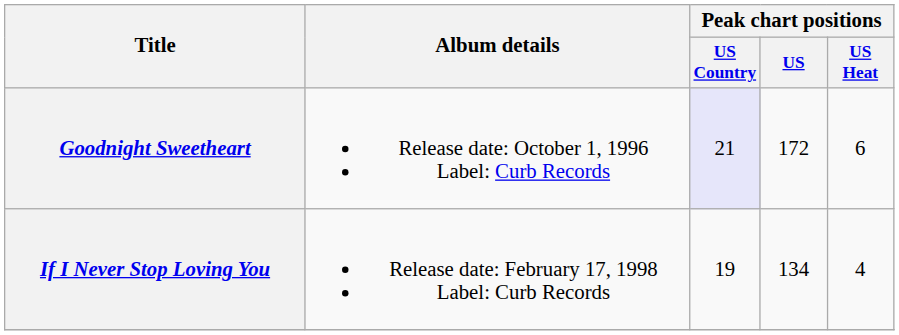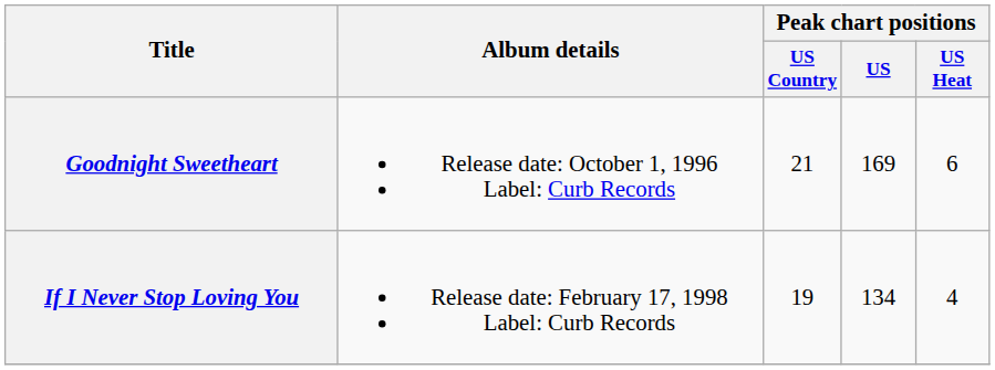Goodnight Sweetheart | Peak chart positions / US Country: lavender background -> no background
Goodnight Sweetheart | Peak chart positions / US: 172 -> 169
